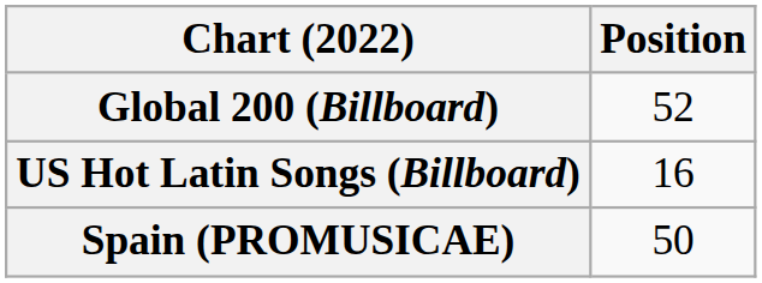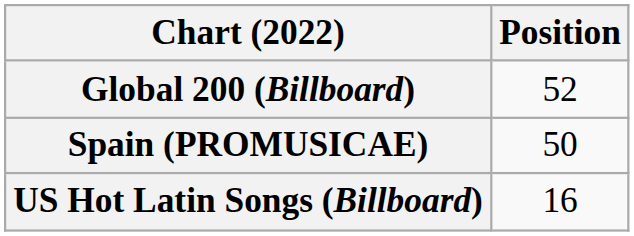rows swapped: Spain (PROMUSICAE) <-> US Hot Latin Songs (Billboard)
